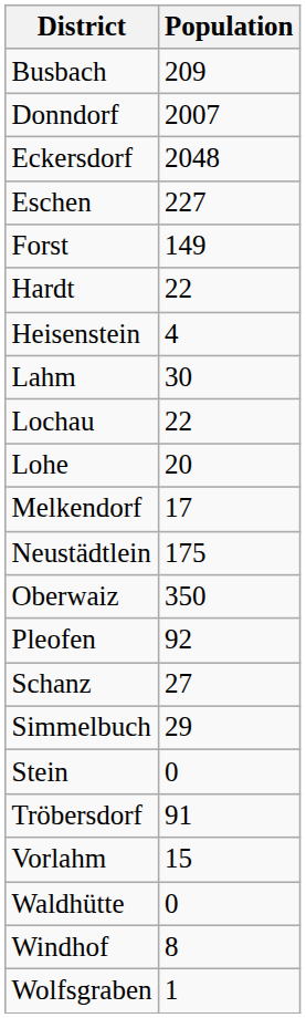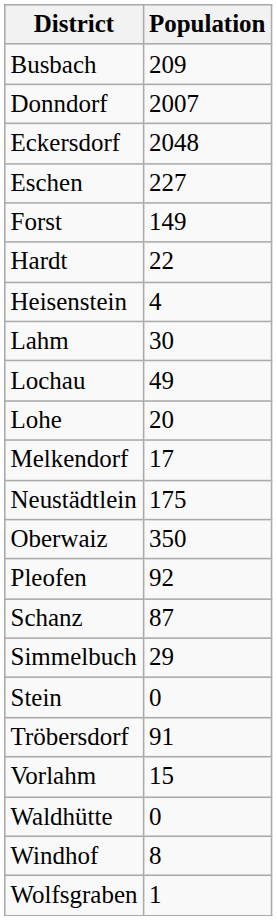Lochau | Population: 22 -> 49
Schanz | Population: 27 -> 87
